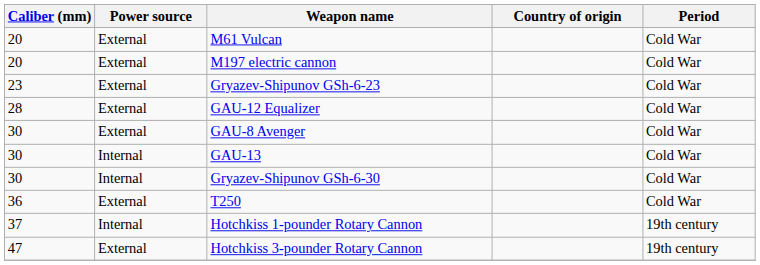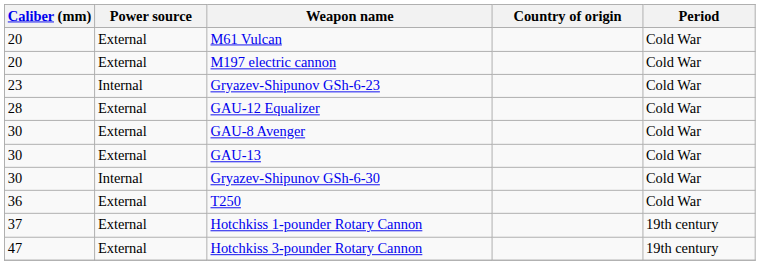Gryazev-Shipunov GSh-6-23 | Power source: External -> Internal
GAU-13 | Power source: Internal -> External
Hotchkiss 1-pounder Rotary Cannon | Power source: Internal -> External
